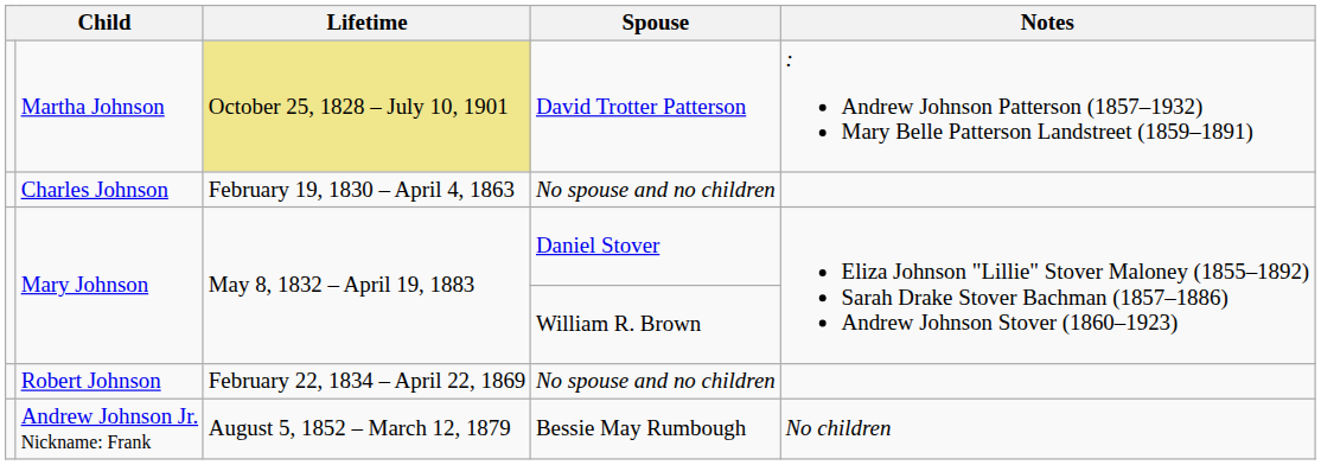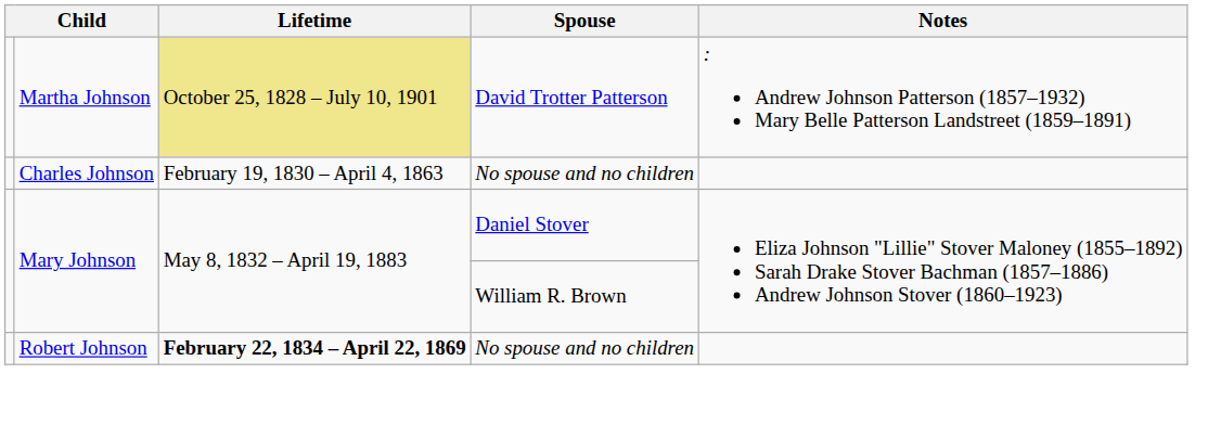Robert Johnson | Lifetime: normal -> bold
- row: Andrew Johnson Jr. Nickname: Frank | August 5, 1852 – March 12, 1879 | Bessie May Rumbough | No children
